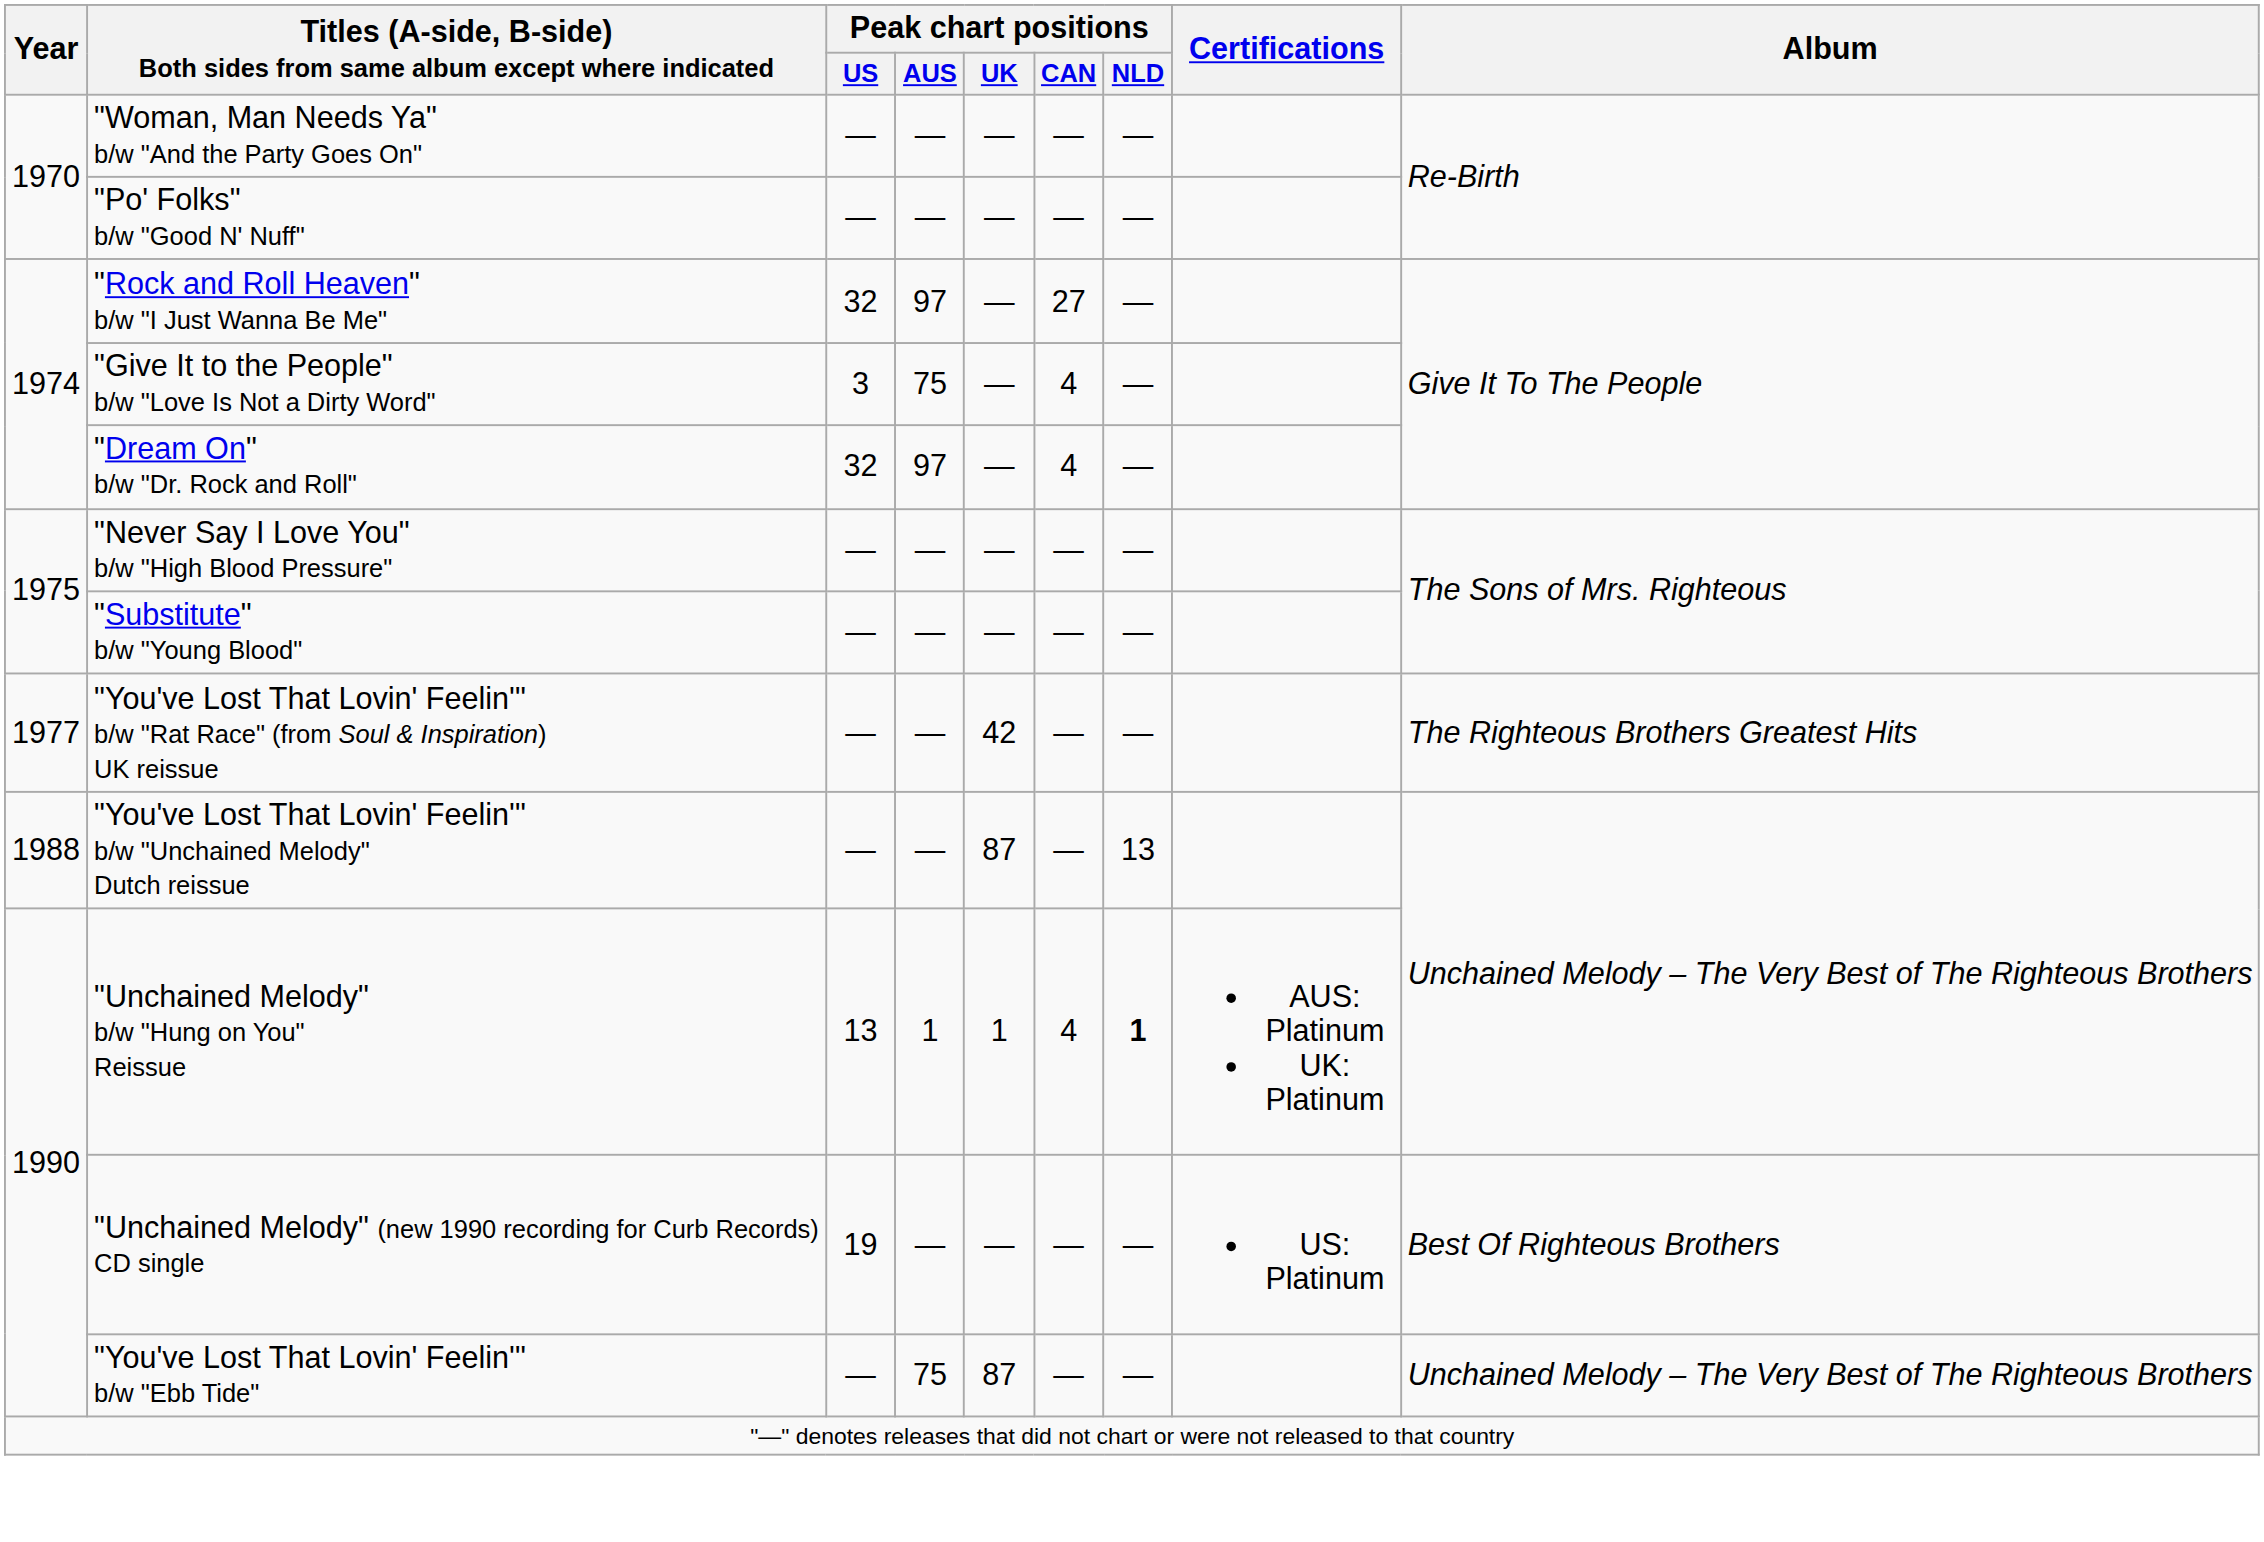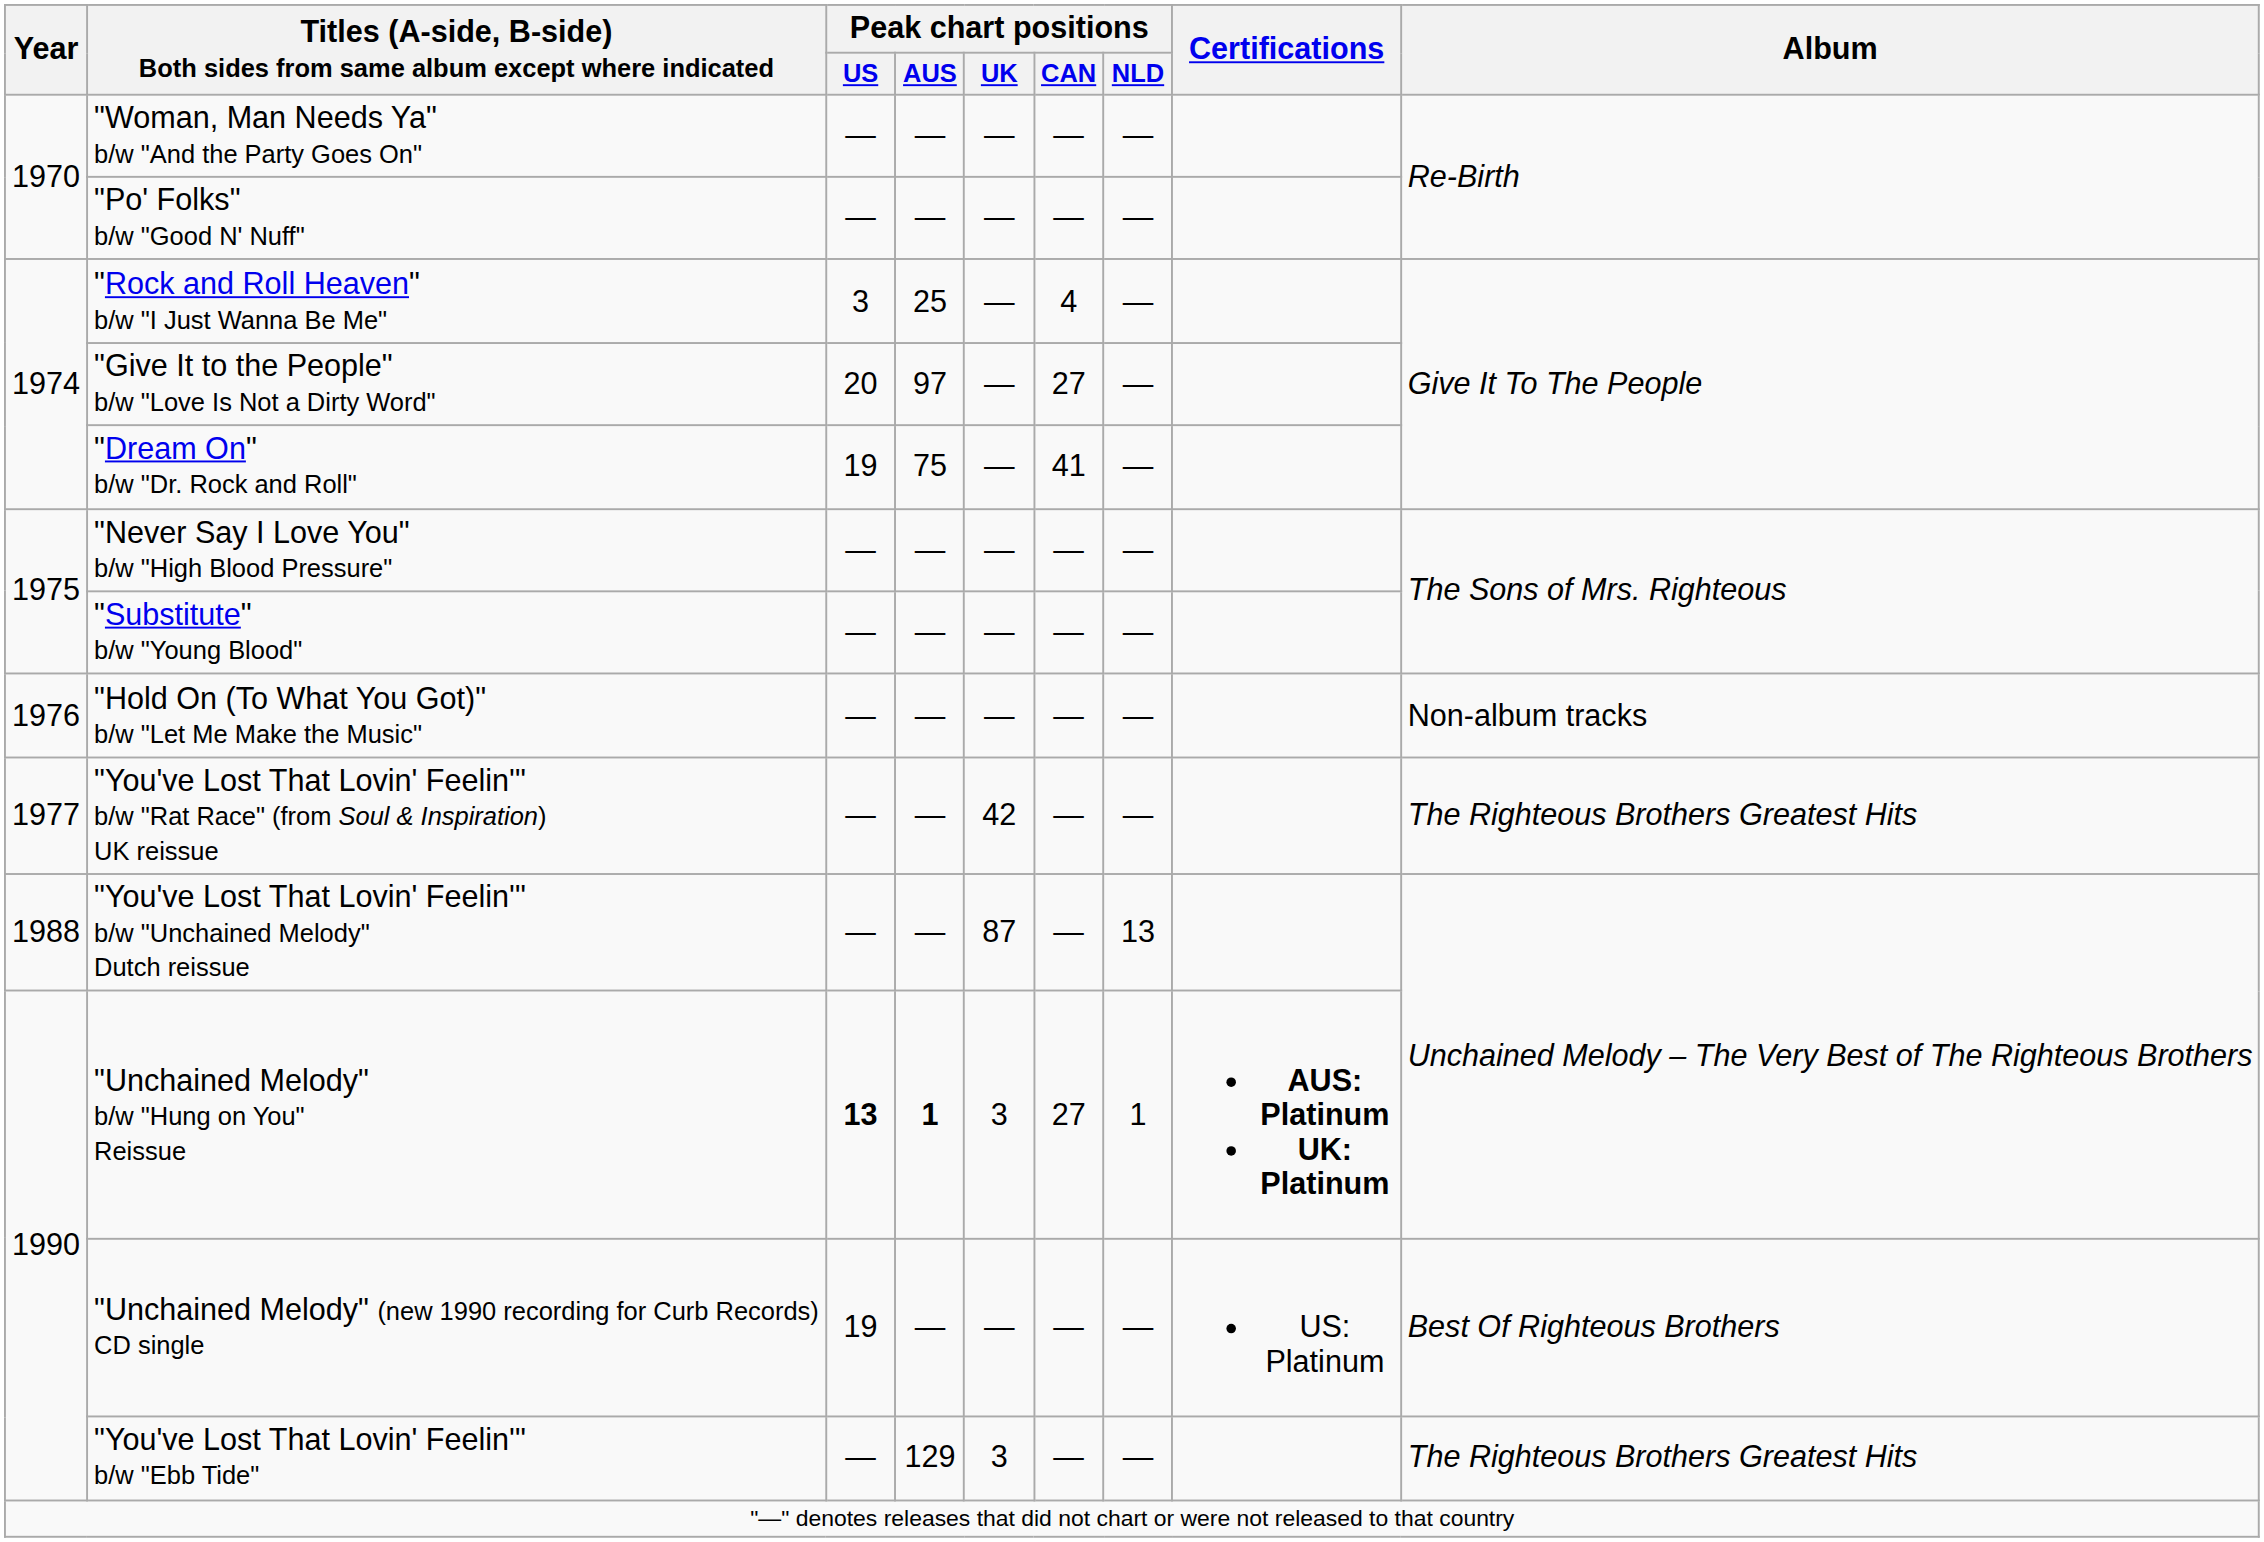"Rock and Roll Heaven" b/w "I Just Wanna Be Me" | Peak chart positions / US: 32 -> 3
"Rock and Roll Heaven" b/w "I Just Wanna Be Me" | Peak chart positions / AUS: 97 -> 25
"Rock and Roll Heaven" b/w "I Just Wanna Be Me" | Peak chart positions / CAN: 27 -> 4
"Give It to the People" b/w "Love Is Not a Dirty Word" | Peak chart positions / US: 3 -> 20
"Give It to the People" b/w "Love Is Not a Dirty Word" | Peak chart positions / AUS: 75 -> 97
"Give It to the People" b/w "Love Is Not a Dirty Word" | Peak chart positions / CAN: 4 -> 27
"Dream On" b/w "Dr. Rock and Roll" | Peak chart positions / US: 32 -> 19
"Dream On" b/w "Dr. Rock and Roll" | Peak chart positions / AUS: 97 -> 75
"Dream On" b/w "Dr. Rock and Roll" | Peak chart positions / CAN: 4 -> 41
+ row: 1976 | "Hold On (To What You Got)" b/w "Let Me Make the Music" | — | — | — | — | — | Non-album tracks
"Unchained Melody" b/w "Hung on You" Reissue | Peak chart positions / US: normal -> bold
"Unchained Melody" b/w "Hung on You" Reissue | Peak chart positions / AUS: normal -> bold
"Unchained Melody" b/w "Hung on You" Reissue | Peak chart positions / UK: 1 -> 3
"Unchained Melody" b/w "Hung on You" Reissue | Peak chart positions / CAN: 4 -> 27
"Unchained Melody" b/w "Hung on You" Reissue | Peak chart positions / NLD: bold -> normal
"Unchained Melody" b/w "Hung on You" Reissue | Certifications: normal -> bold
"You've Lost That Lovin' Feelin'" b/w "Ebb Tide" | Peak chart positions / AUS: 75 -> 129
"You've Lost That Lovin' Feelin'" b/w "Ebb Tide" | Peak chart positions / UK: 87 -> 3
"You've Lost That Lovin' Feelin'" b/w "Ebb Tide" | Album: Unchained Melody – The Very Best of The Righteous Brothers -> The Righteous Brothers Greatest Hits
